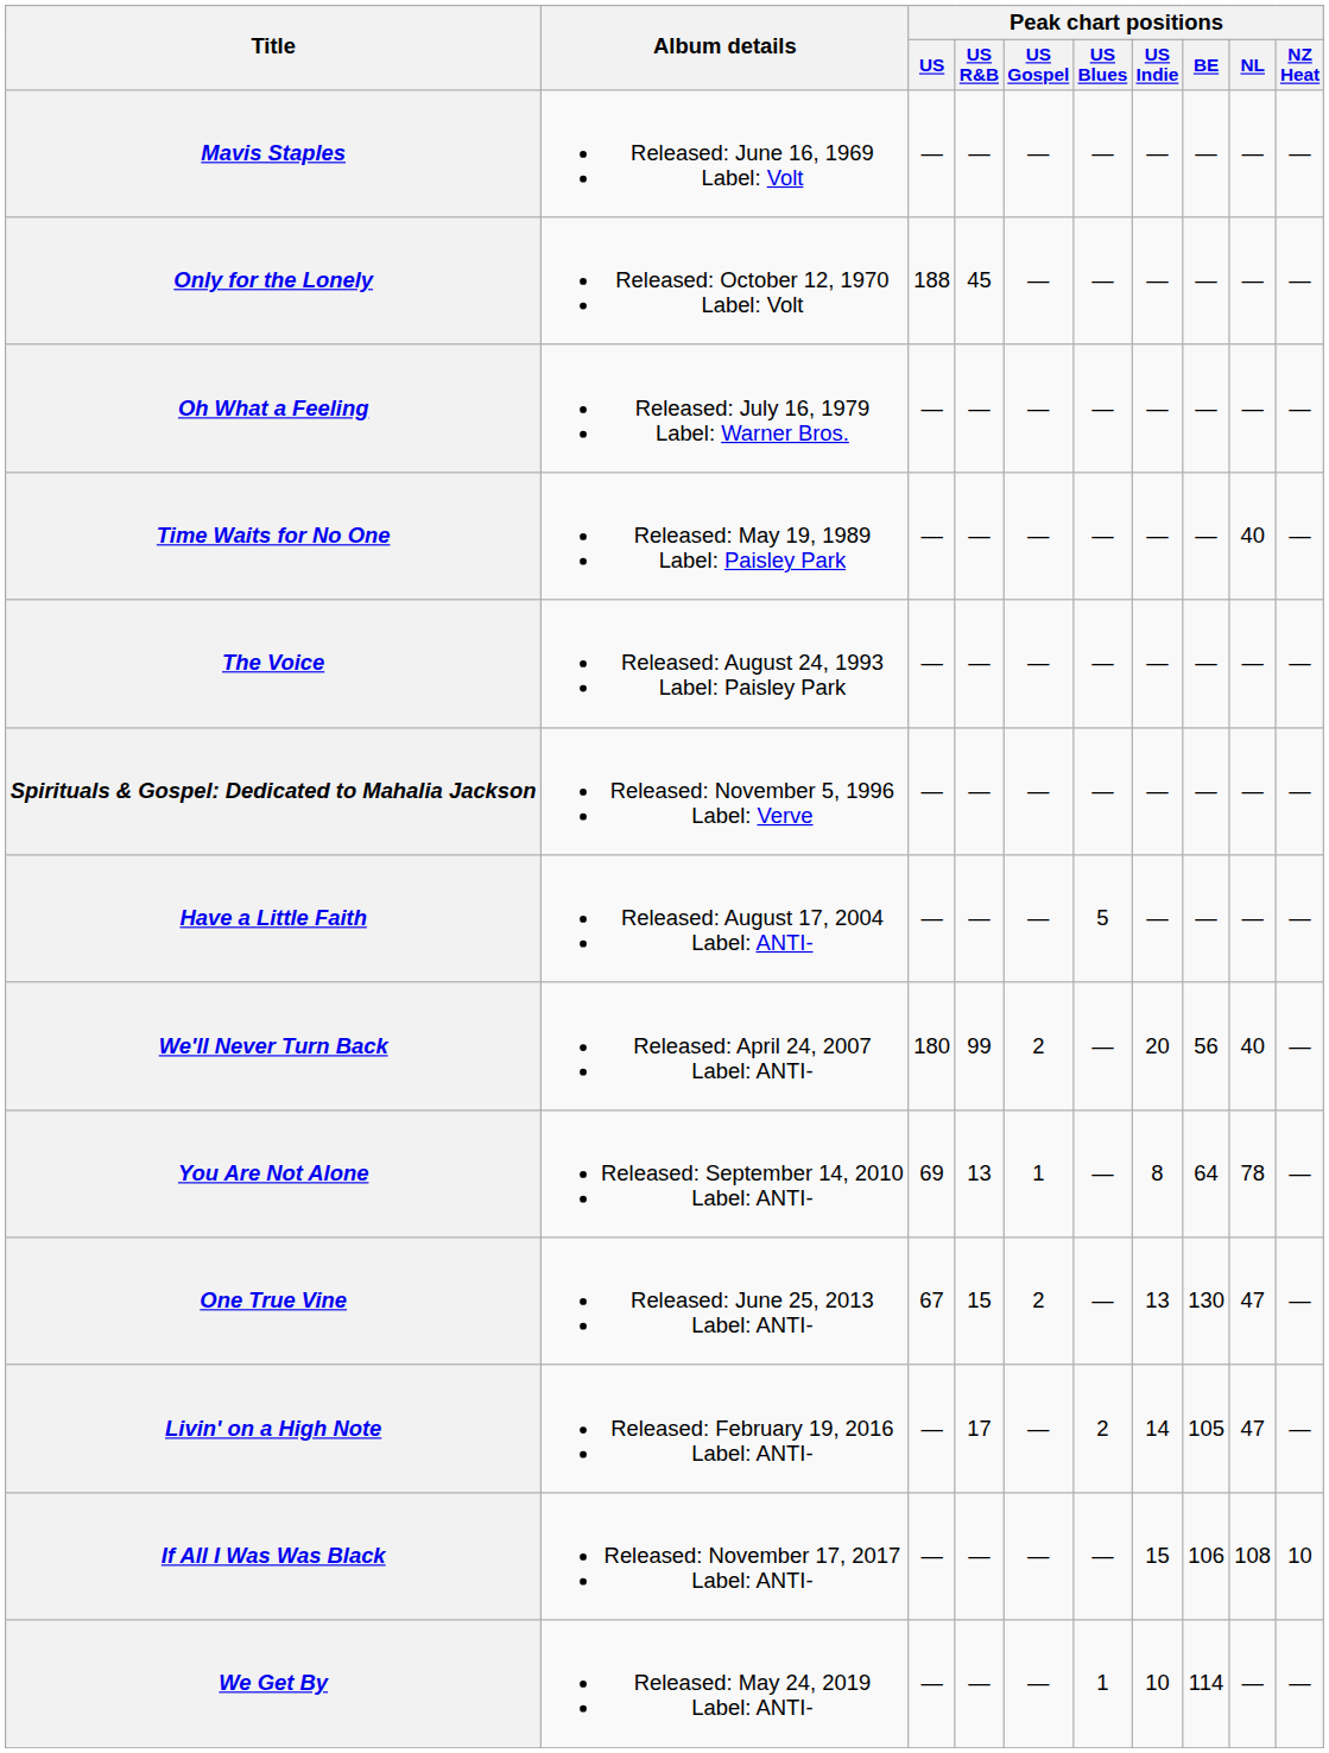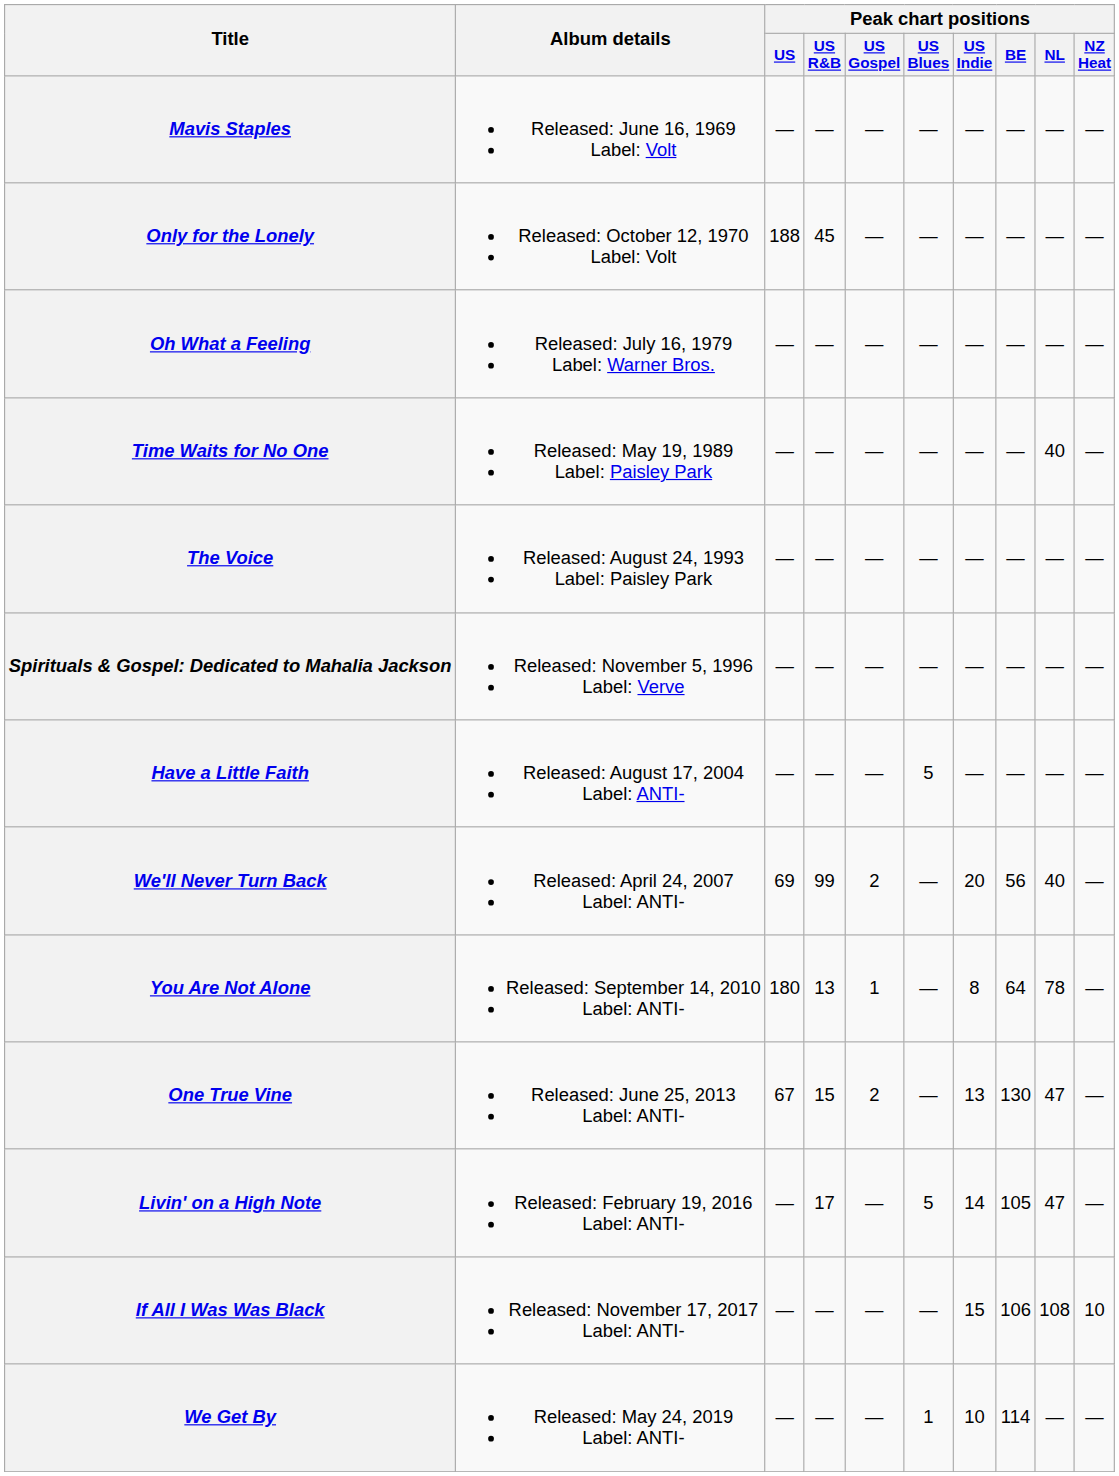We'll Never Turn Back | Peak chart positions / US: 180 -> 69
You Are Not Alone | Peak chart positions / US: 69 -> 180
Livin' on a High Note | Peak chart positions / US Blues: 2 -> 5
